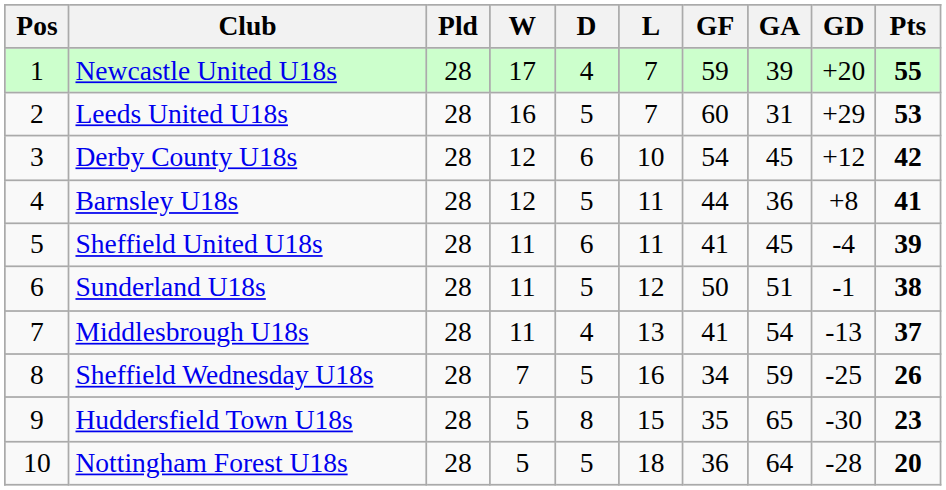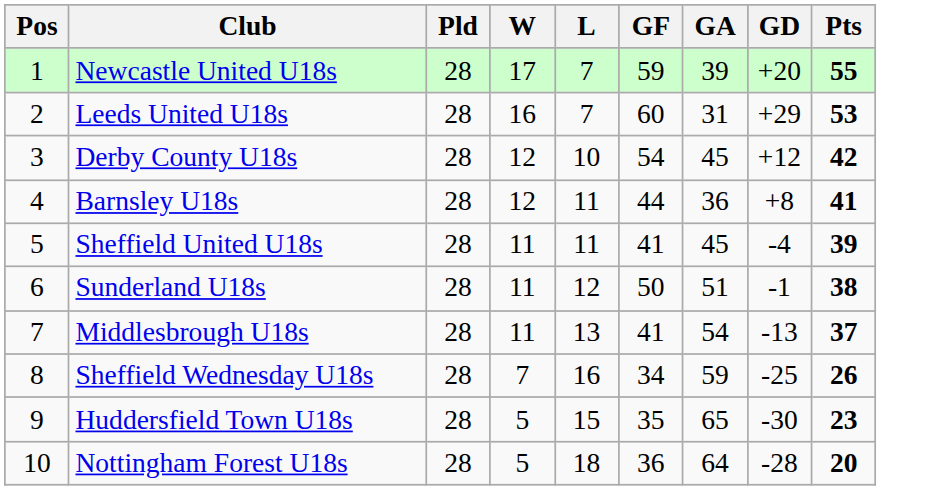- column: D | 4 | 5 | 6 | 5 | 6 | 5 | 4 | 5 | 8 | 5
